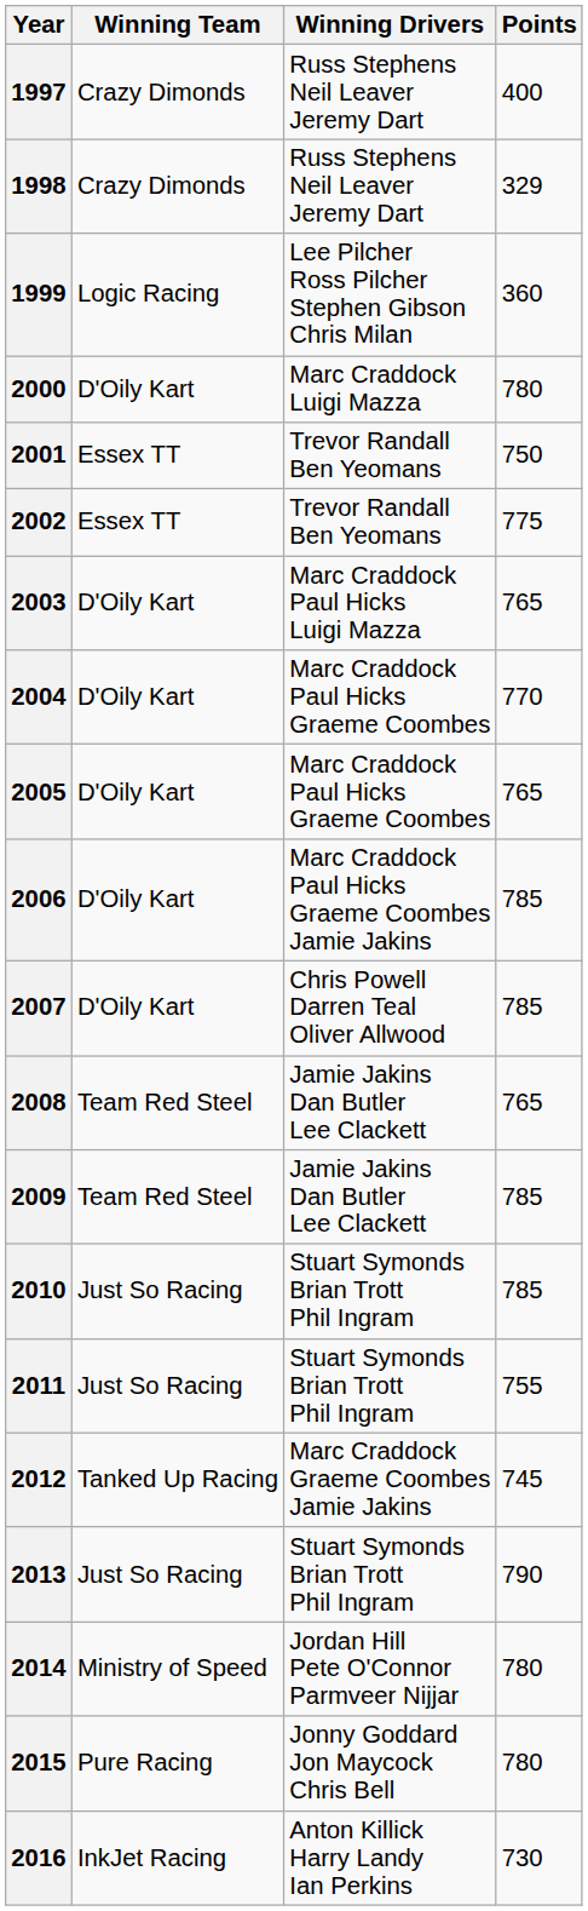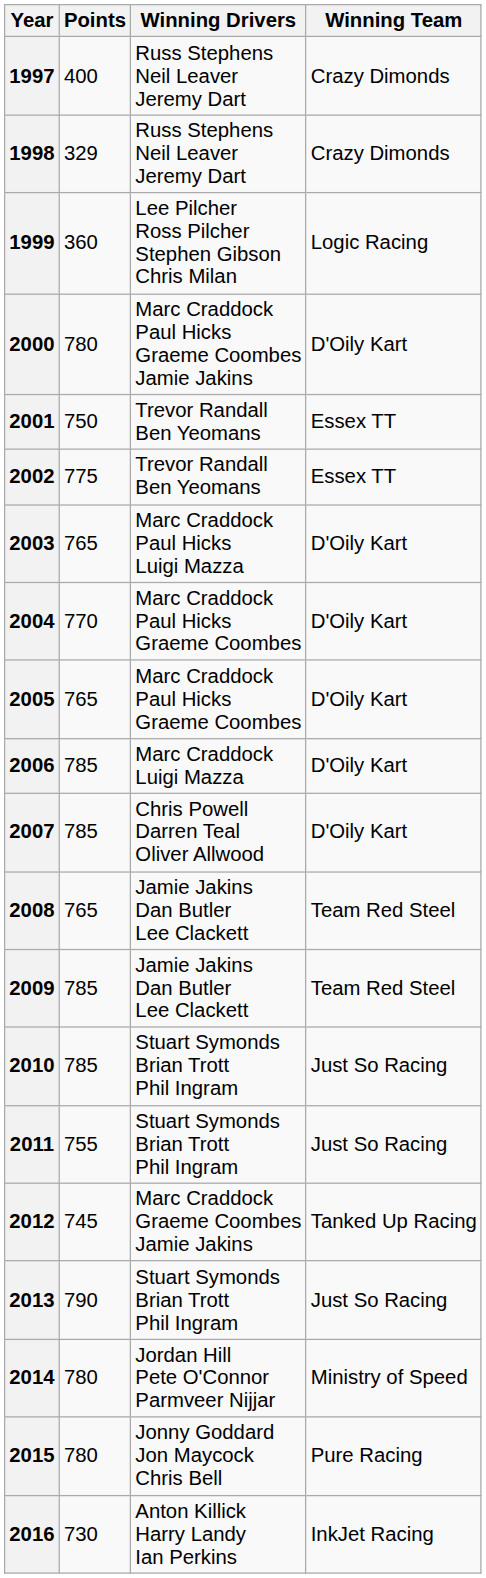columns swapped: Winning Team <-> Points
2000 | Winning Drivers: Marc Craddock Luigi Mazza -> Marc Craddock Paul Hicks Graeme Coombes Jamie Jakins
2006 | Winning Drivers: Marc Craddock Paul Hicks Graeme Coombes Jamie Jakins -> Marc Craddock Luigi Mazza
